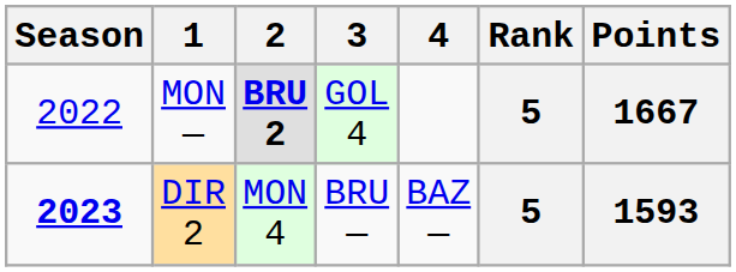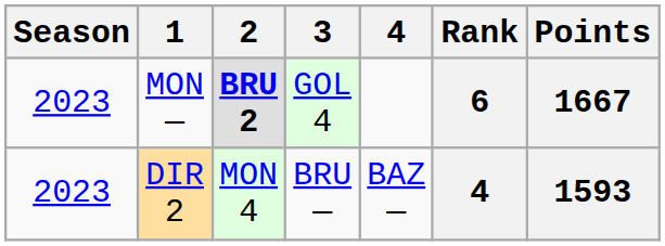MON — | Season: 2022 -> 2023
MON — | Rank: 5 -> 6
DIR 2 | Season: bold -> normal
DIR 2 | Rank: 5 -> 4
